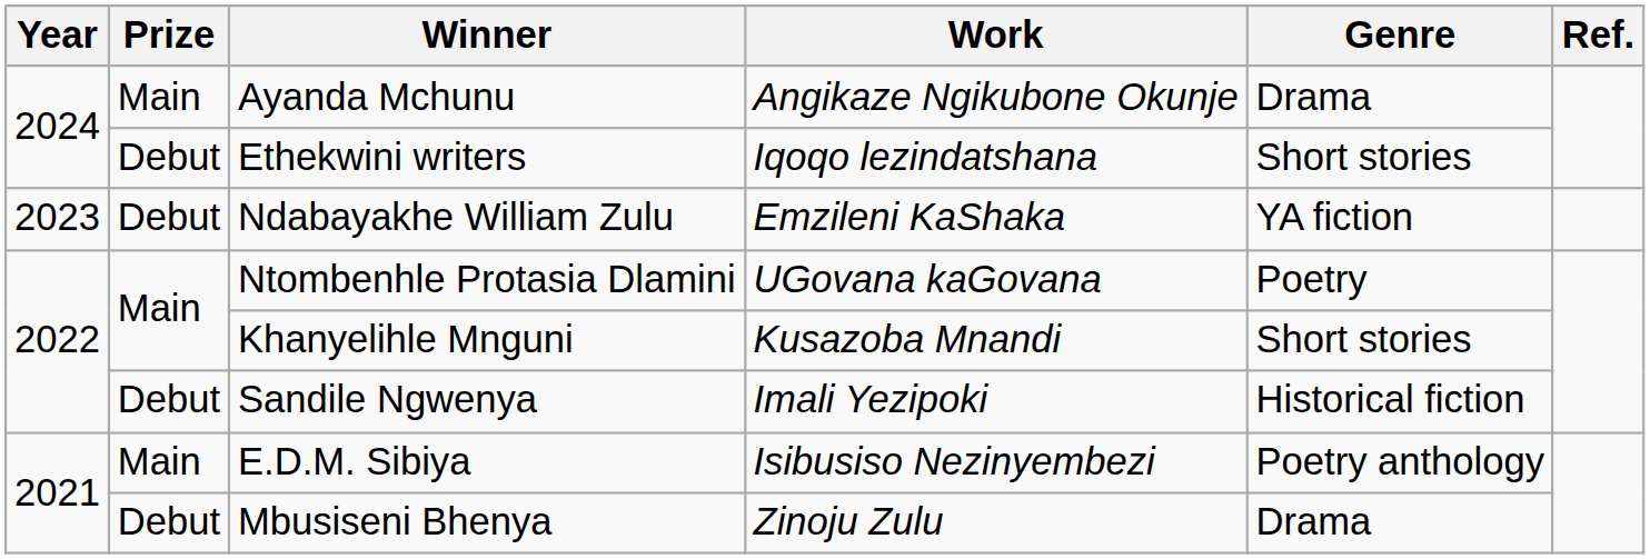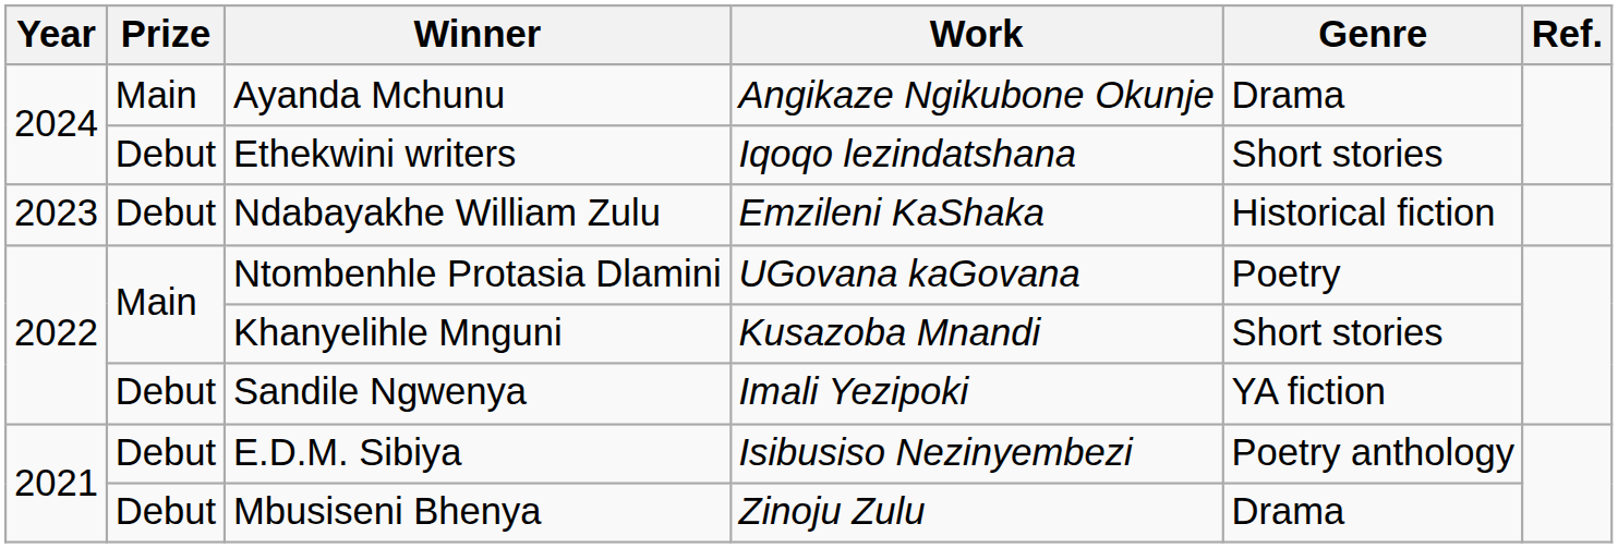Ndabayakhe William Zulu | Genre: YA fiction -> Historical fiction
Sandile Ngwenya | Genre: Historical fiction -> YA fiction
E.D.M. Sibiya | Prize: Main -> Debut
